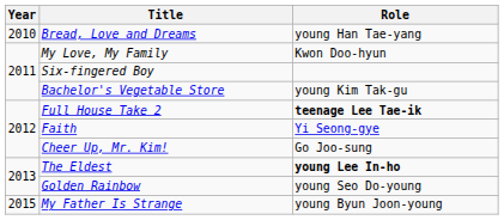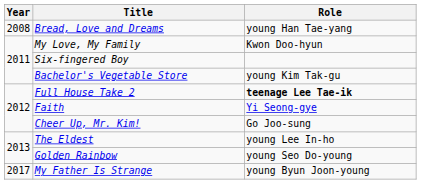Bread, Love and Dreams | Year: 2010 -> 2008
The Eldest | Role: bold -> normal
My Father Is Strange | Year: 2015 -> 2017
